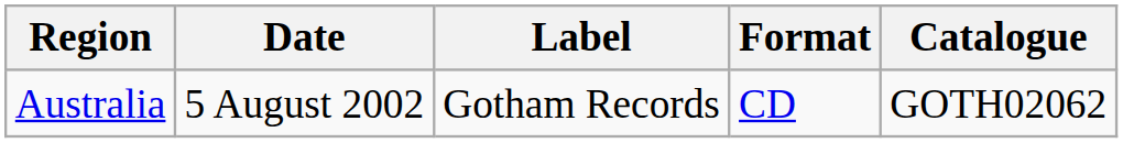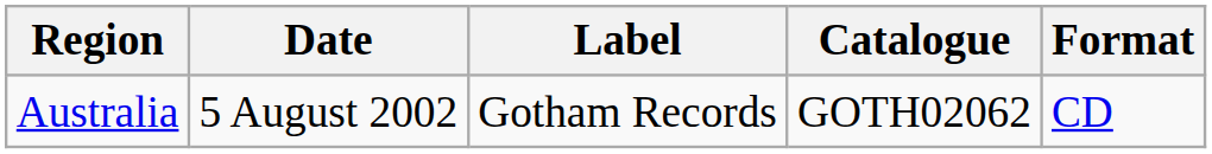columns swapped: Format <-> Catalogue
